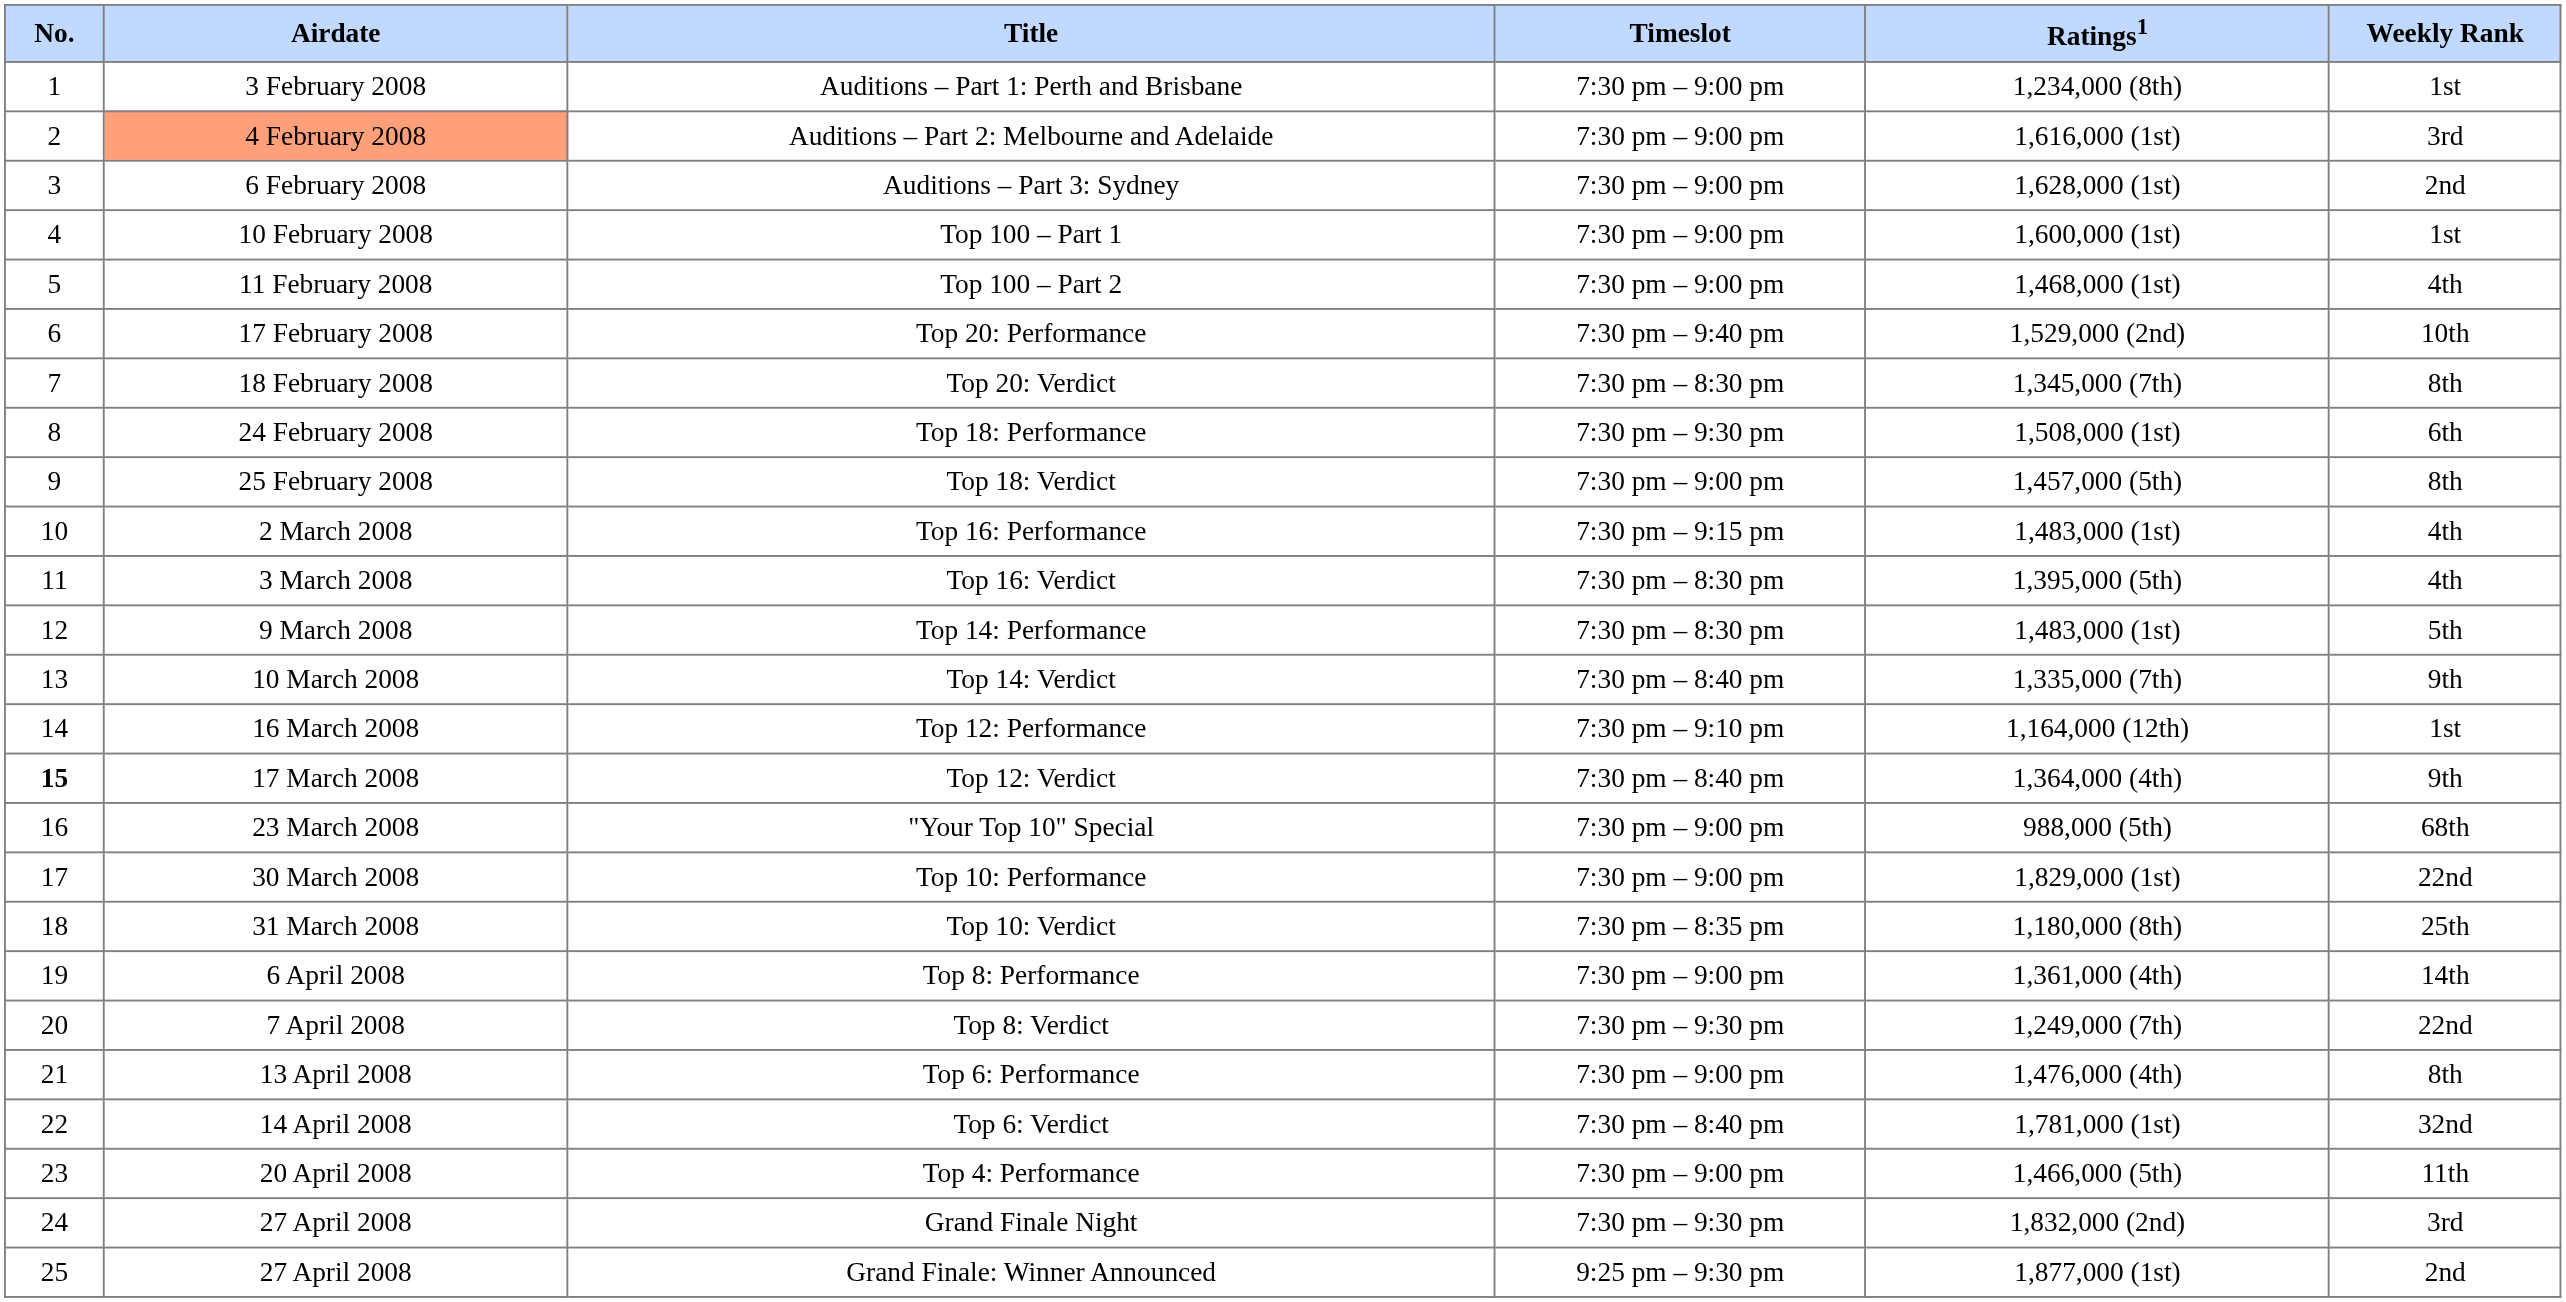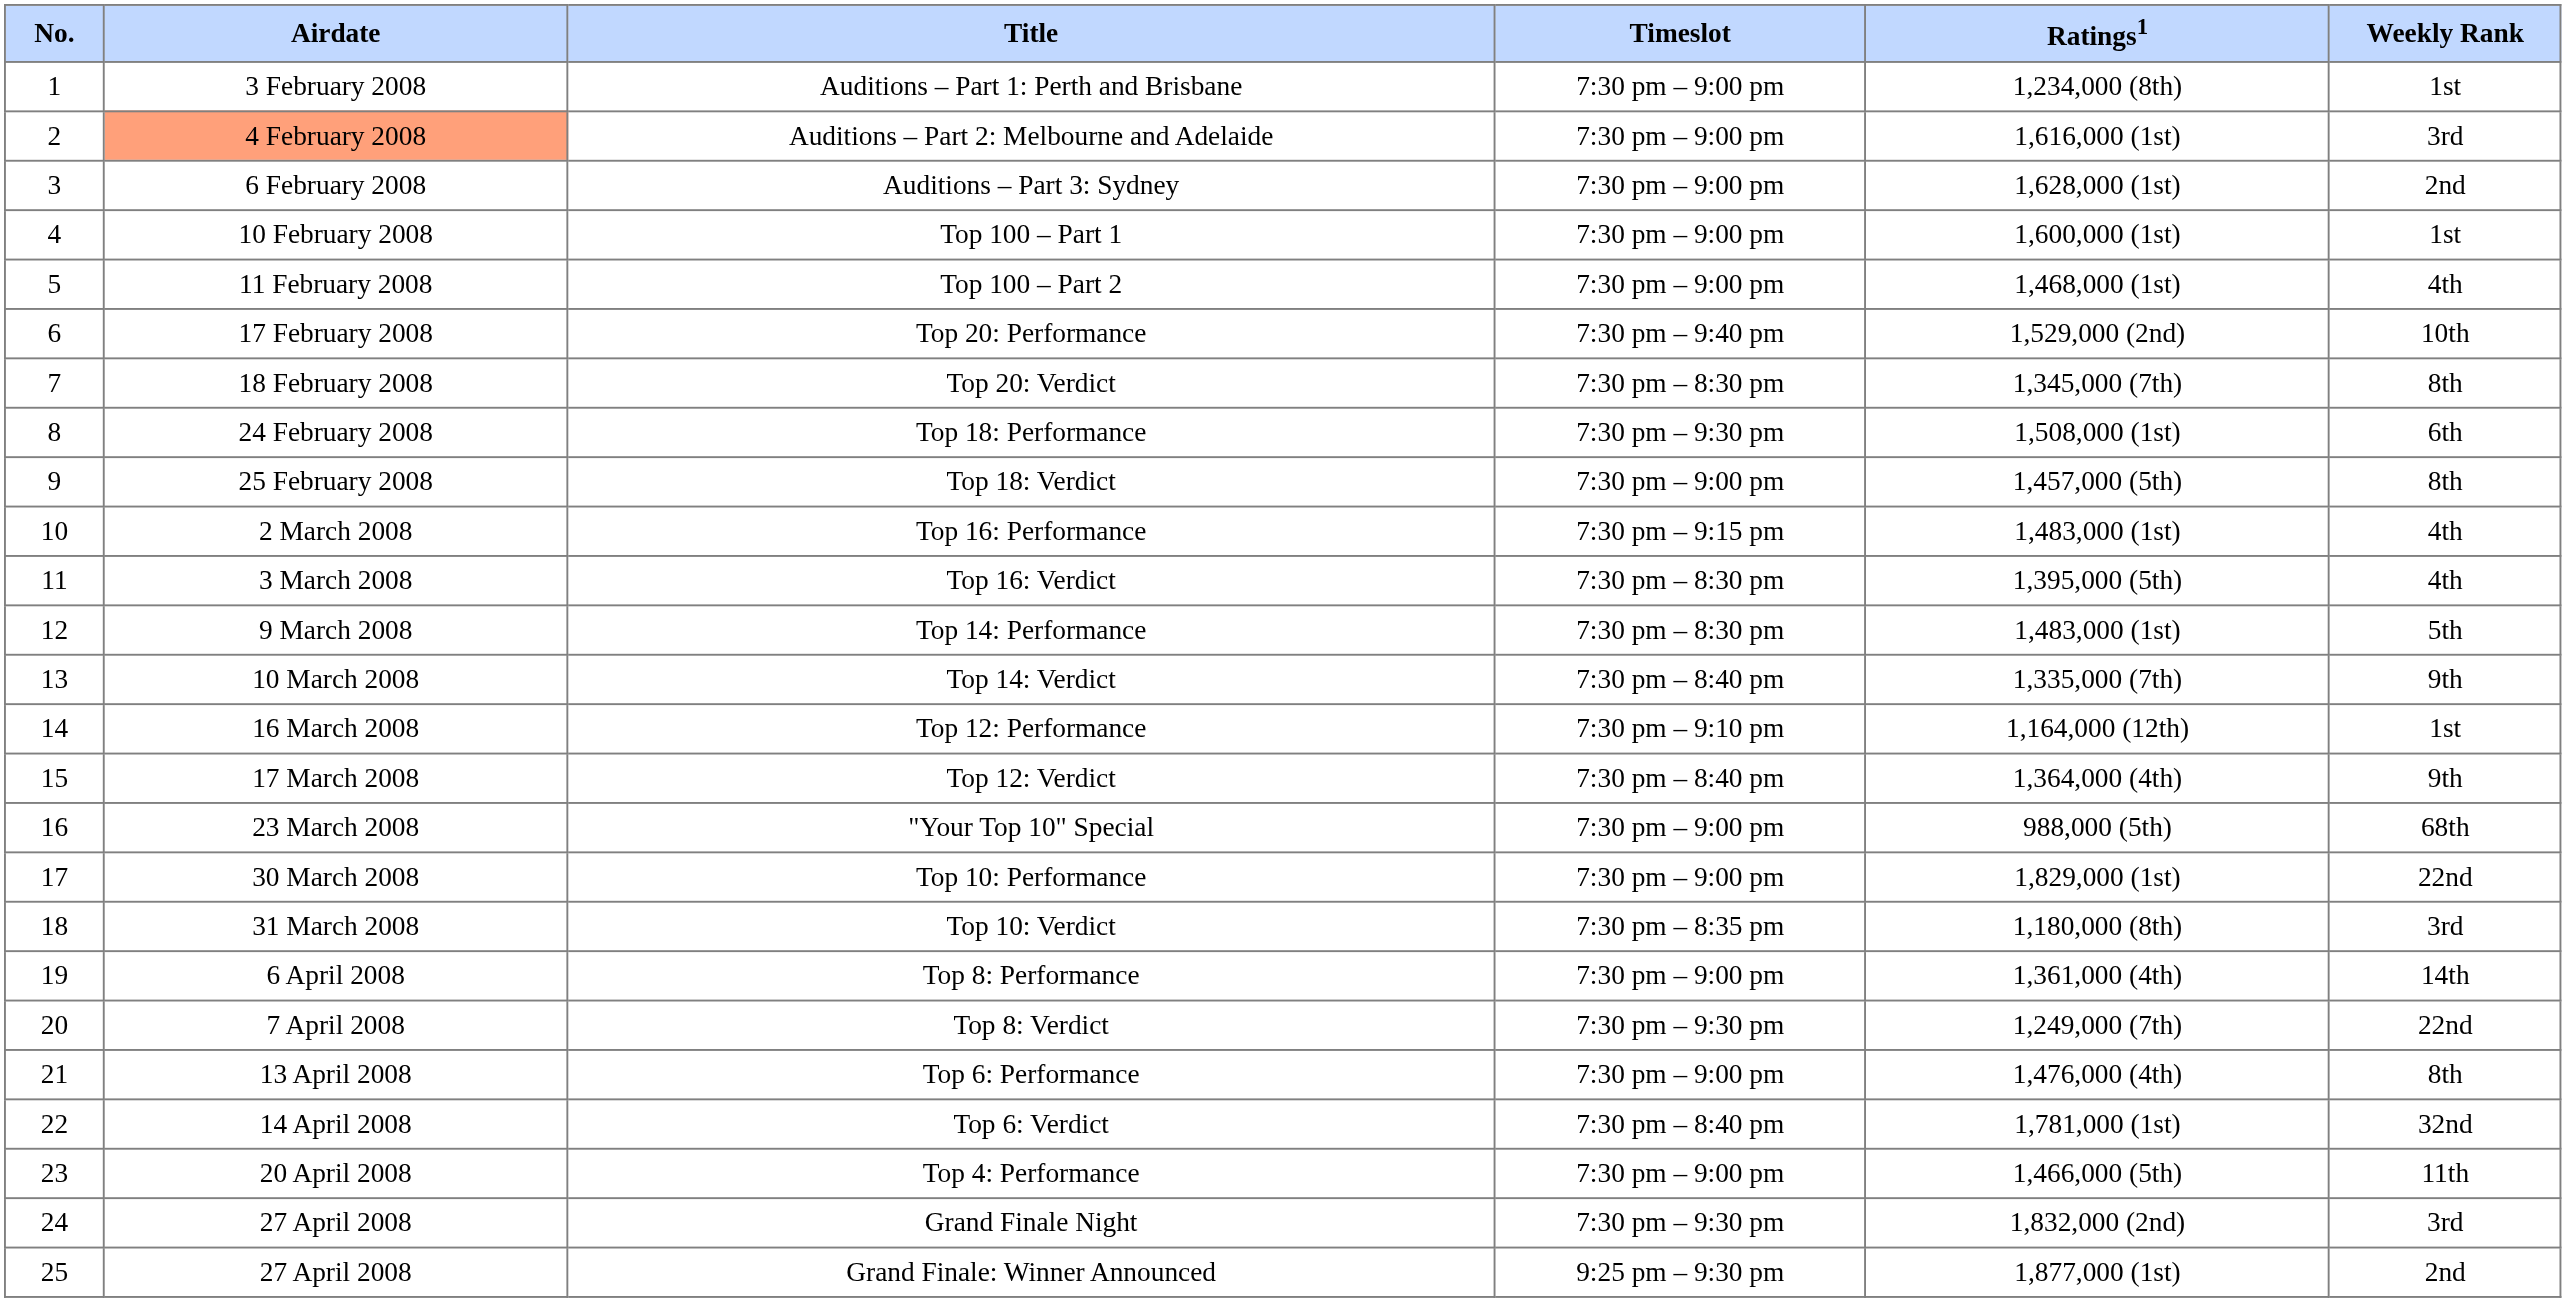Top 12: Verdict | No.: bold -> normal
Top 10: Verdict | Weekly Rank: 25th -> 3rd
